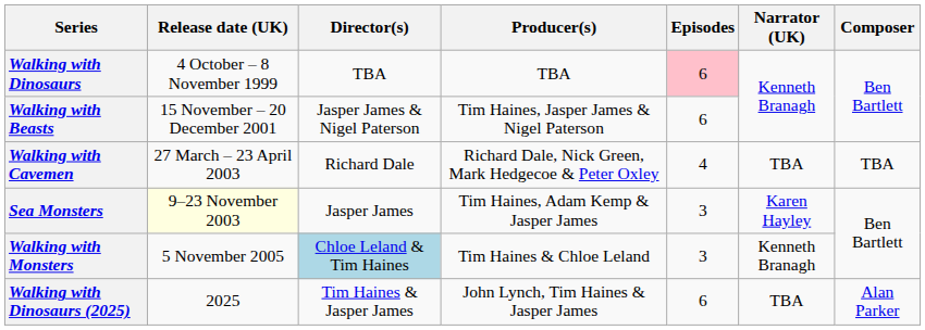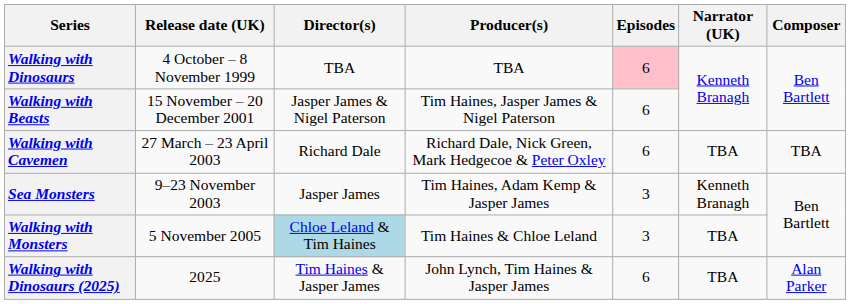Walking with Cavemen | Episodes: 4 -> 6
Sea Monsters | Release date (UK): lightyellow background -> no background
Sea Monsters | Narrator (UK): Karen Hayley -> Kenneth Branagh
Walking with Monsters | Narrator (UK): Kenneth Branagh -> TBA
